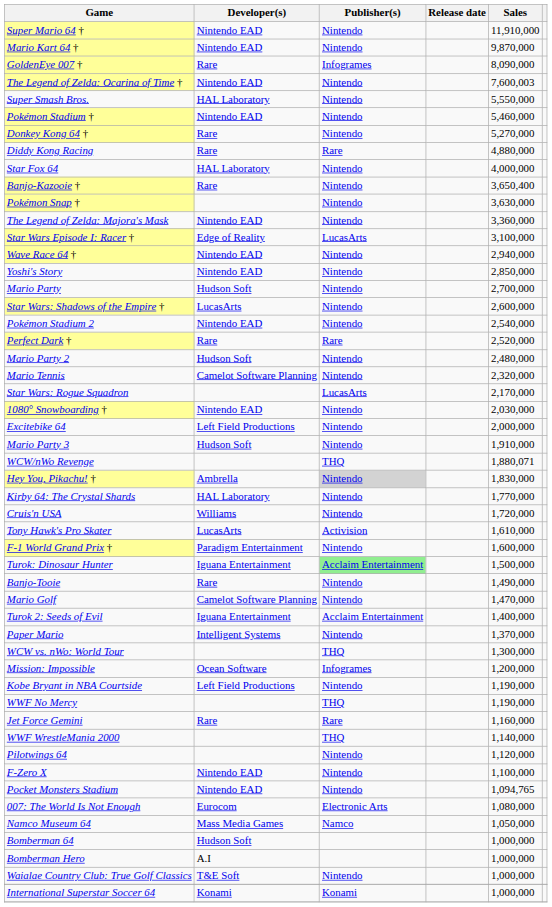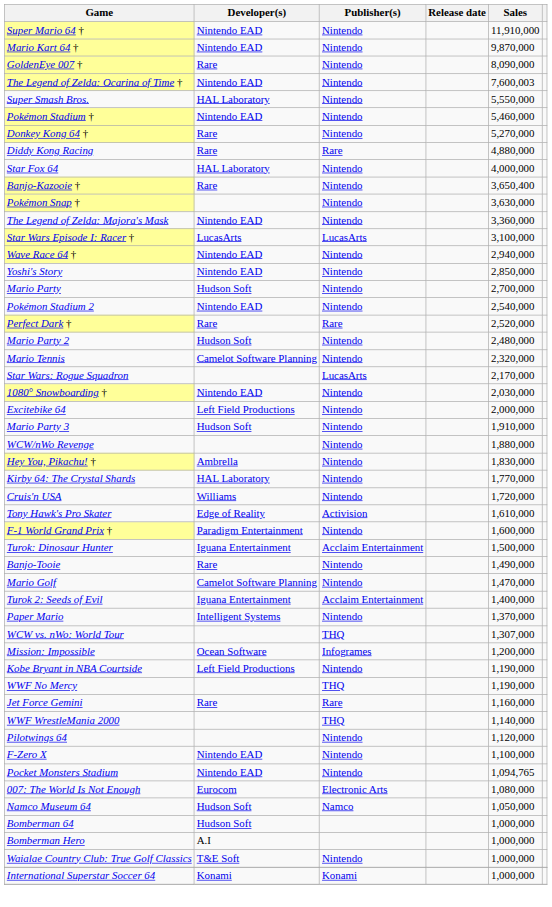GoldenEye 007 † | Publisher(s): Infogrames -> Nintendo
Star Wars Episode I: Racer † | Developer(s): Edge of Reality -> LucasArts
- row: Star Wars: Shadows of the Empire † | LucasArts | Nintendo | 2,600,000
WCW/nWo Revenge | Publisher(s): THQ -> Nintendo
WCW/nWo Revenge | Sales: 1,880,071 -> 1,880,000
Hey You, Pikachu! † | Publisher(s): lightgrey background -> no background
Tony Hawk's Pro Skater | Developer(s): LucasArts -> Edge of Reality
Turok: Dinosaur Hunter | Publisher(s): lightgreen background -> no background
WCW vs. nWo: World Tour | Sales: 1,300,000 -> 1,307,000
Namco Museum 64 | Developer(s): Mass Media Games -> Hudson Soft
